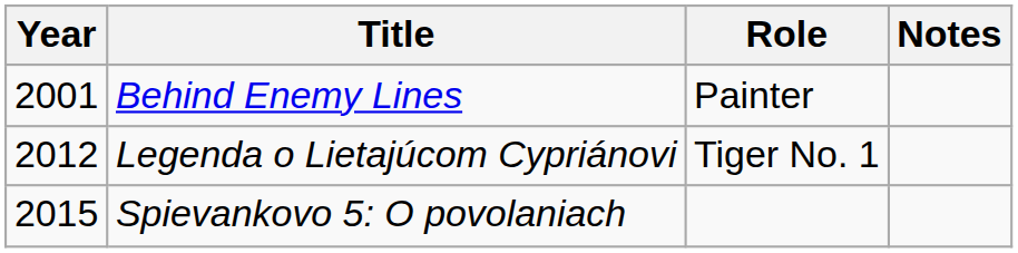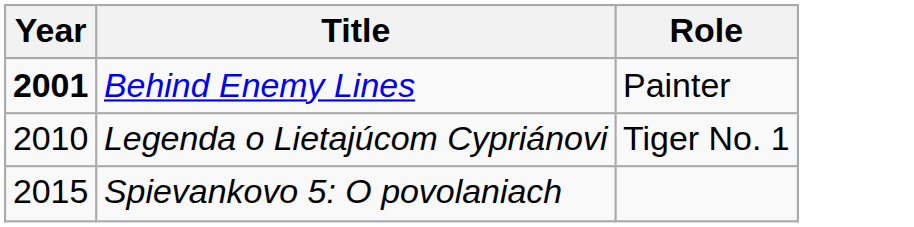- column: Notes
Behind Enemy Lines | Year: normal -> bold
Legenda o Lietajúcom Cypriánovi | Year: 2012 -> 2010
